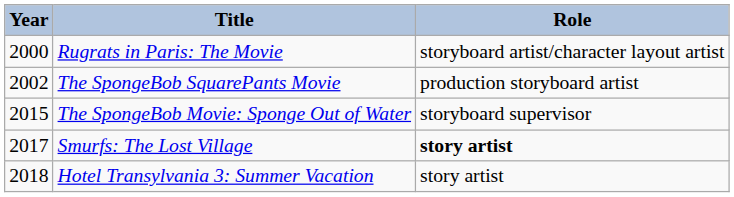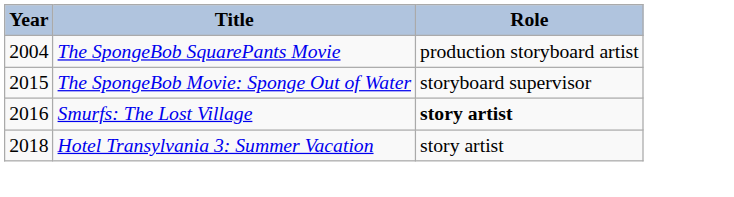- row: 2000 | Rugrats in Paris: The Movie | storyboard artist/character layout artist
The SpongeBob SquarePants Movie | Year: 2002 -> 2004
Smurfs: The Lost Village | Year: 2017 -> 2016
